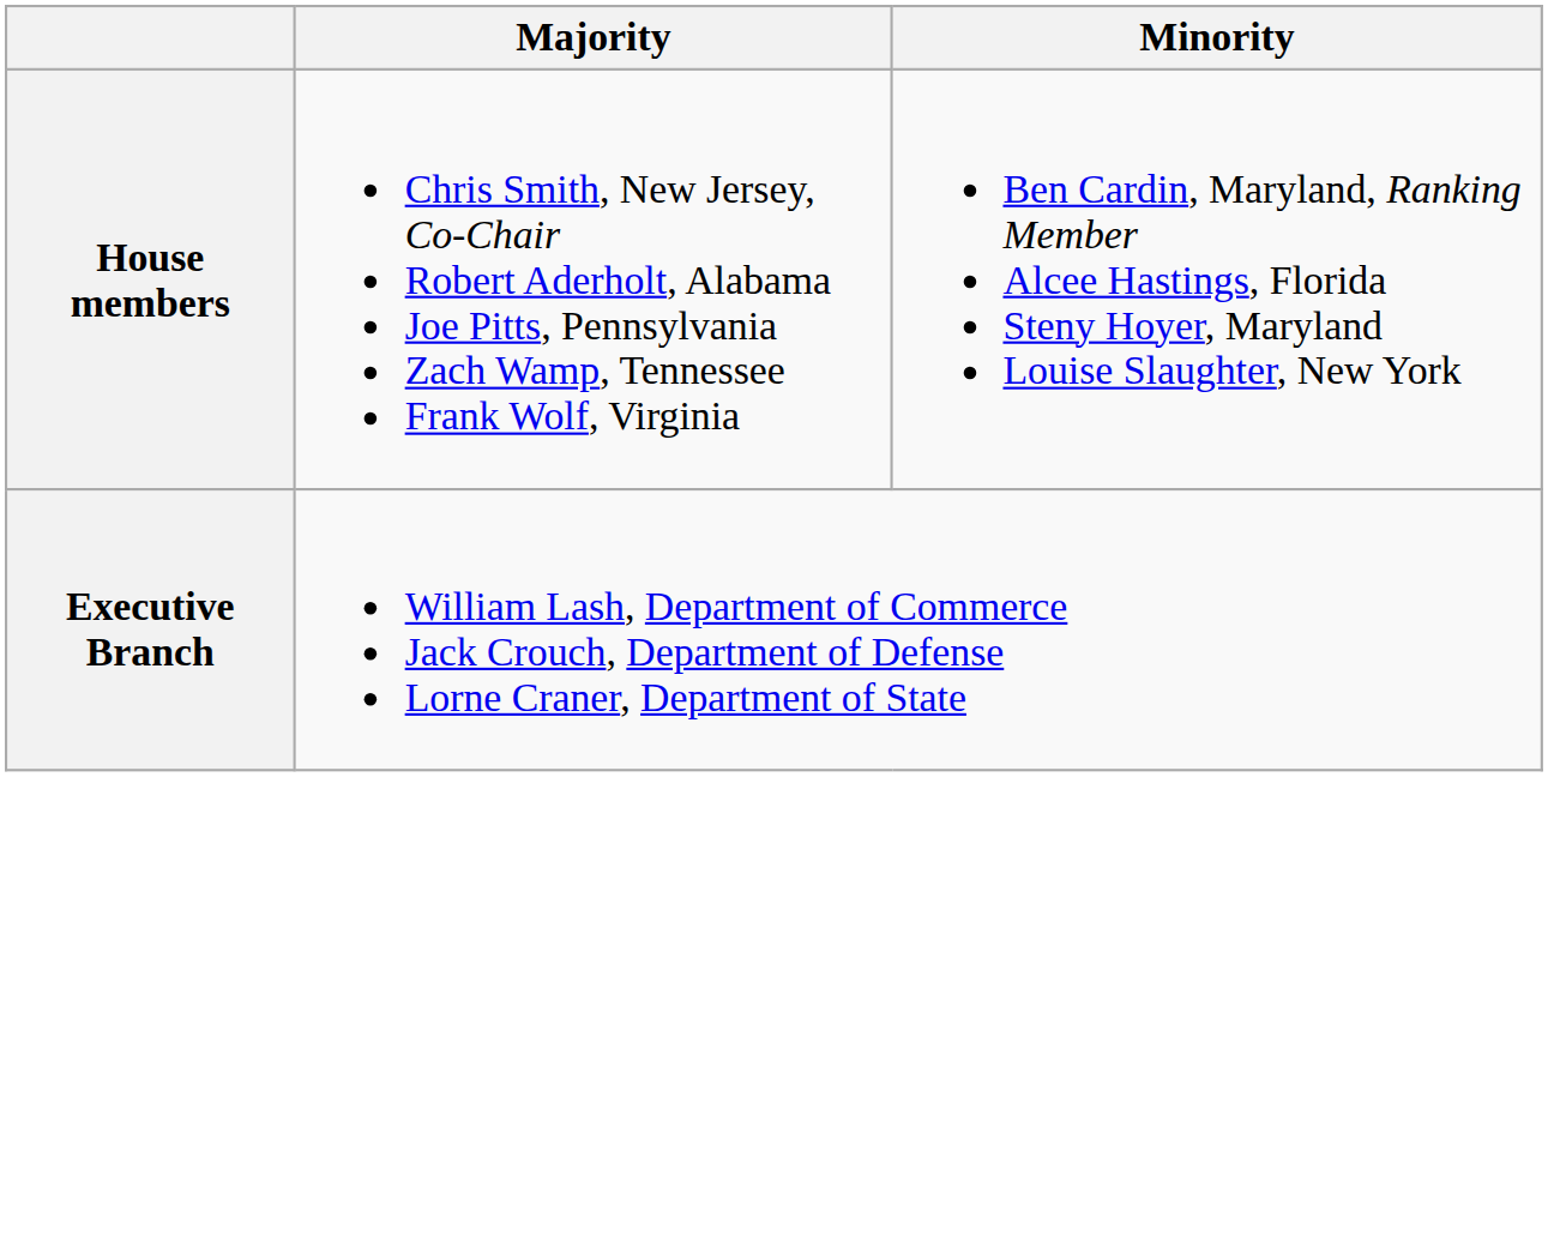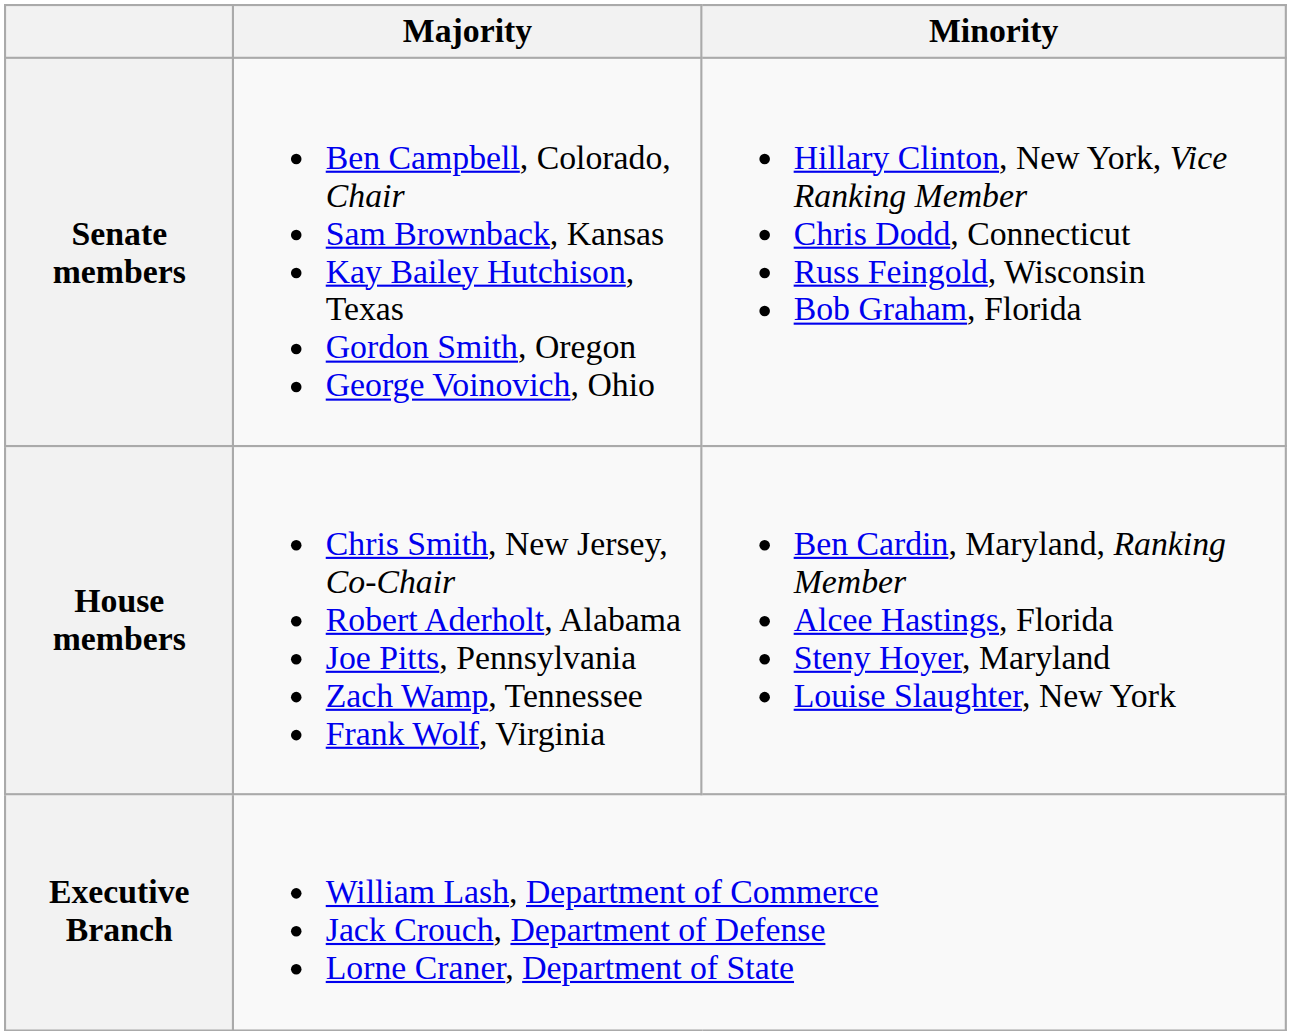+ row: Senate members | Ben Campbell, Colorado, Chair Sam Brownback, Kansas Kay Bailey Hutchison, Texas Gordon Smith, Oregon George Voinovich, Ohio | Hillary Clinton, New York, Vice Ranking Member Chris Dodd, Connecticut Russ Feingold, Wisconsin Bob Graham, Florida
